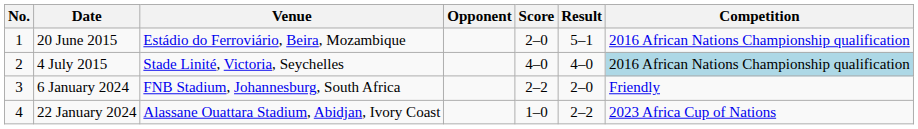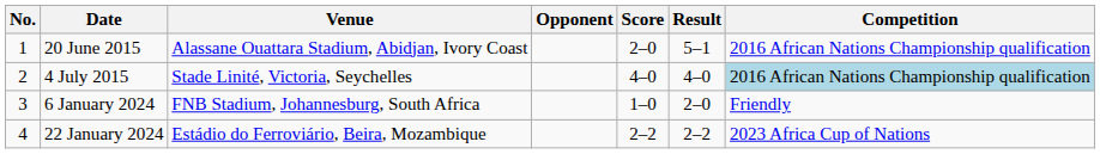20 June 2015 | Venue: Estádio do Ferroviário, Beira, Mozambique -> Alassane Ouattara Stadium, Abidjan, Ivory Coast
6 January 2024 | Score: 2–2 -> 1–0
22 January 2024 | Venue: Alassane Ouattara Stadium, Abidjan, Ivory Coast -> Estádio do Ferroviário, Beira, Mozambique
22 January 2024 | Score: 1–0 -> 2–2
